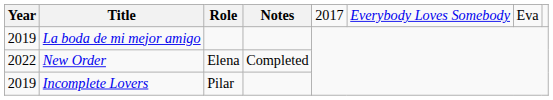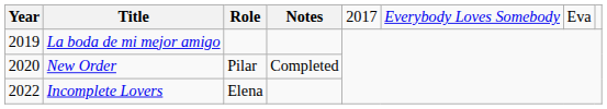New Order | column 1: 2022 -> 2020
New Order | column 3: Elena -> Pilar
Incomplete Lovers | column 1: 2019 -> 2022
Incomplete Lovers | column 3: Pilar -> Elena
